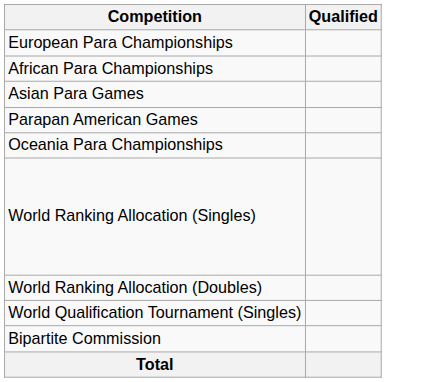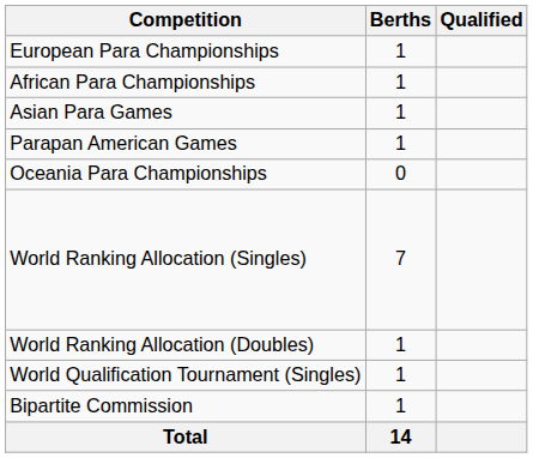+ column: Berths | 1 | 1 | 1 | 1 | 0 | 7 | 1 | 1 | 1 | 14
